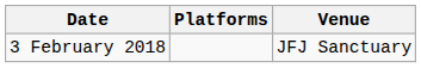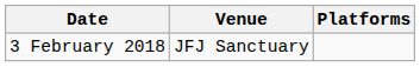columns swapped: Venue <-> Platforms
